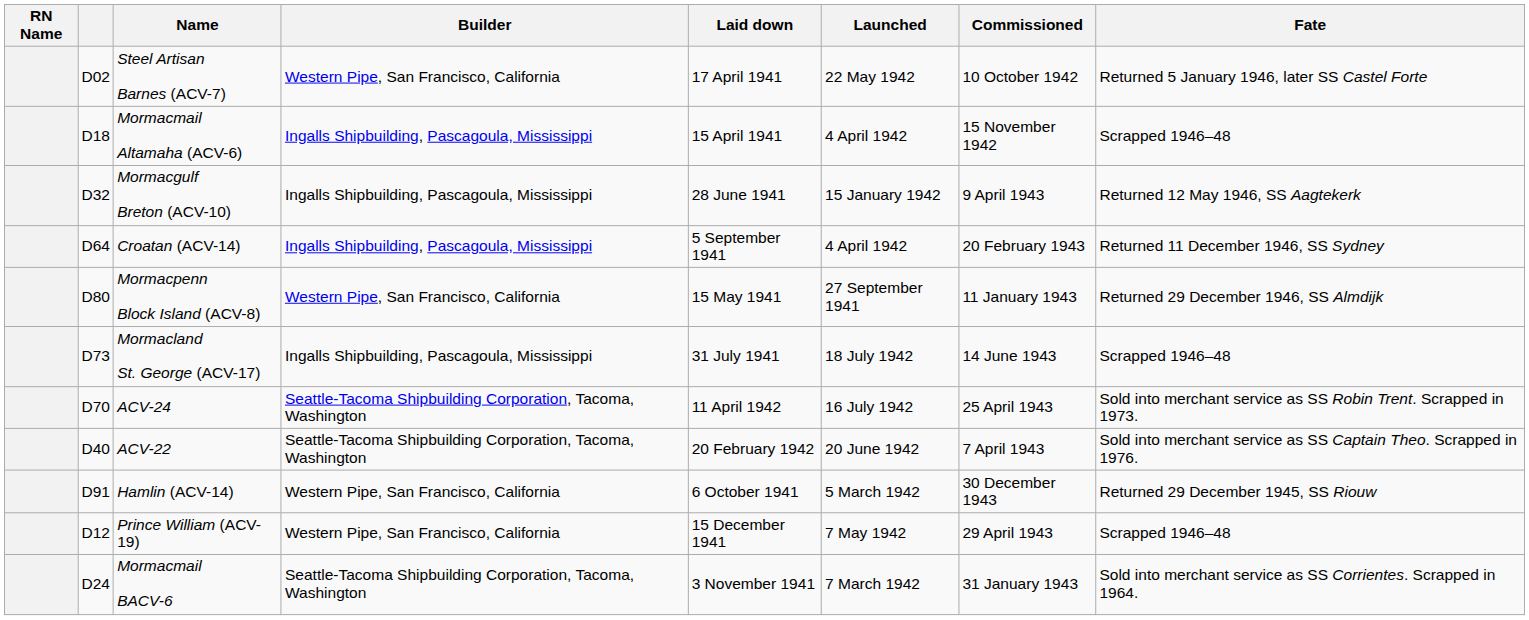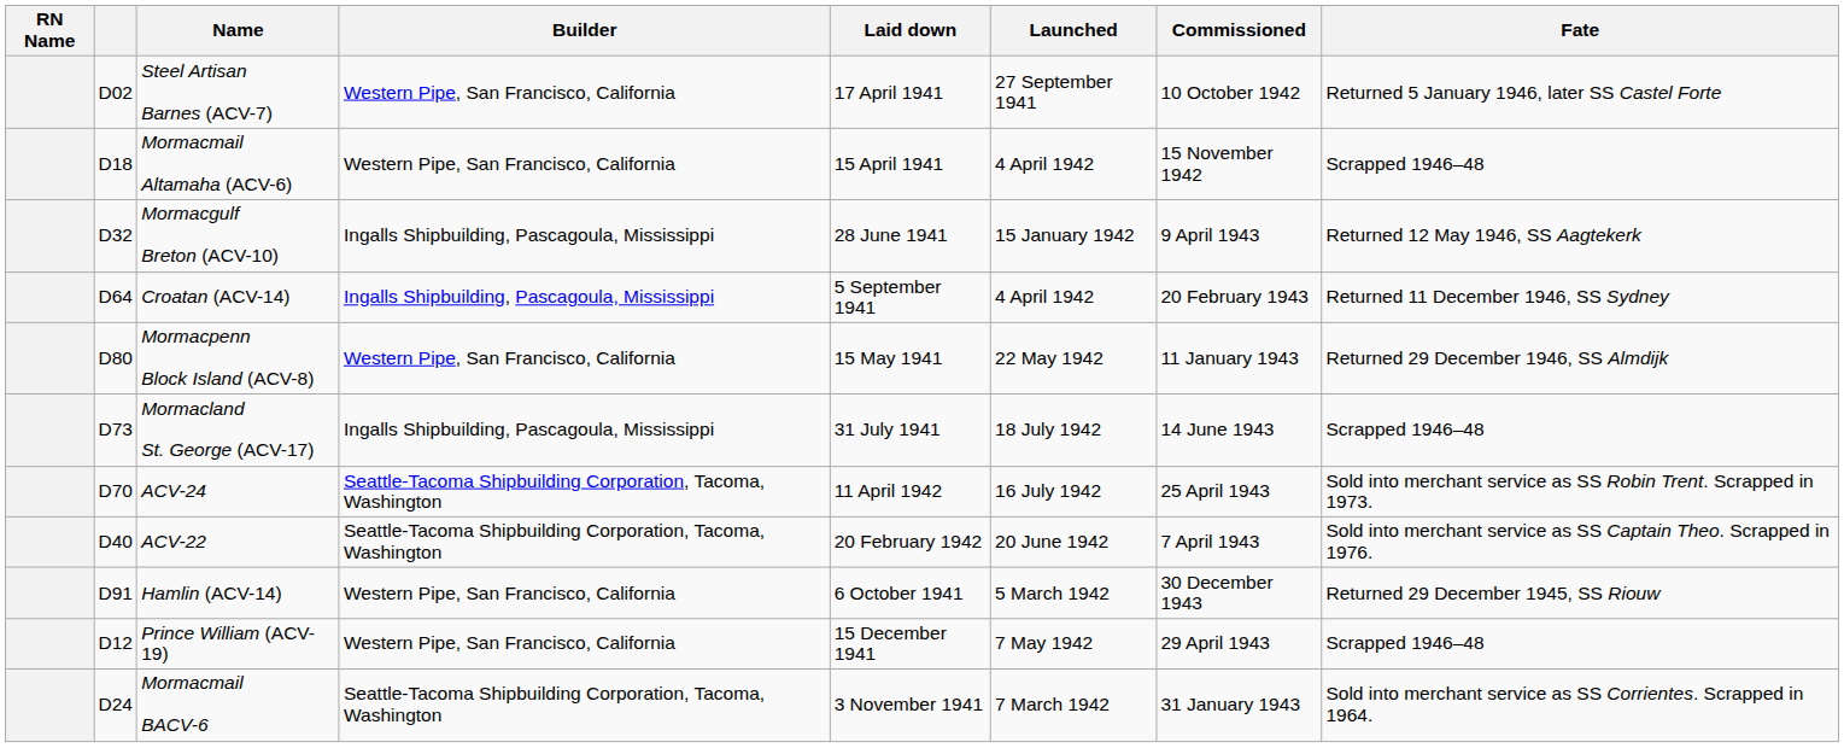Steel Artisan Barnes (ACV-7) | Launched: 22 May 1942 -> 27 September 1941
Mormacmail Altamaha (ACV-6) | Builder: Ingalls Shipbuilding, Pascagoula, Mississippi -> Western Pipe, San Francisco, California
Mormacpenn Block Island (ACV-8) | Launched: 27 September 1941 -> 22 May 1942
